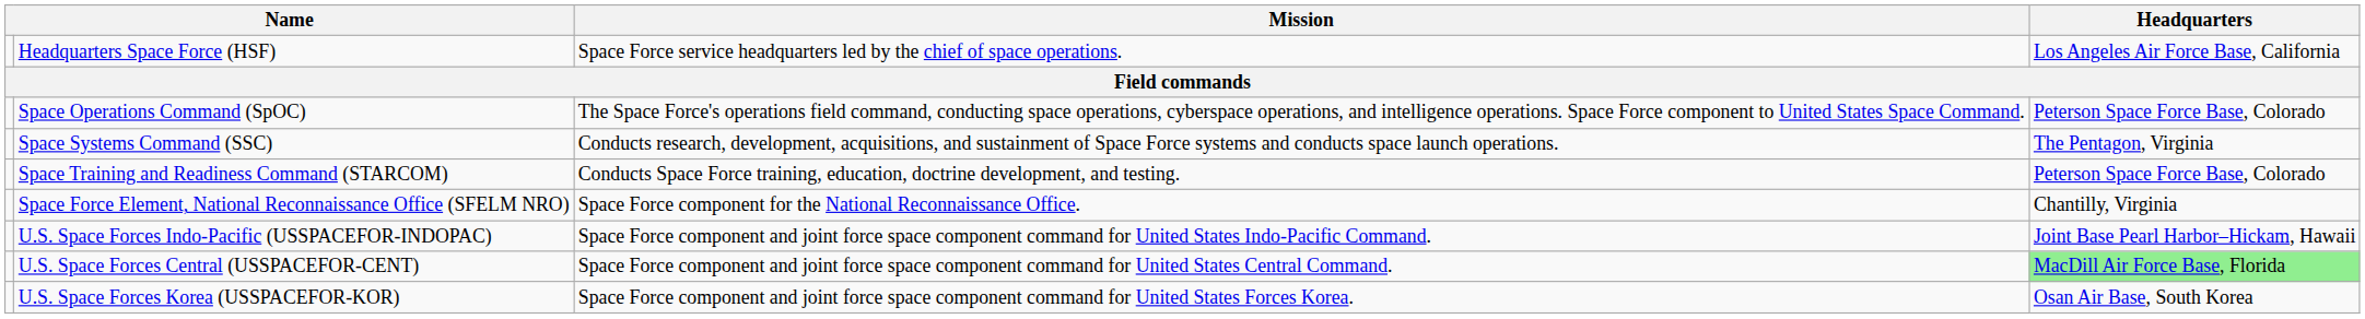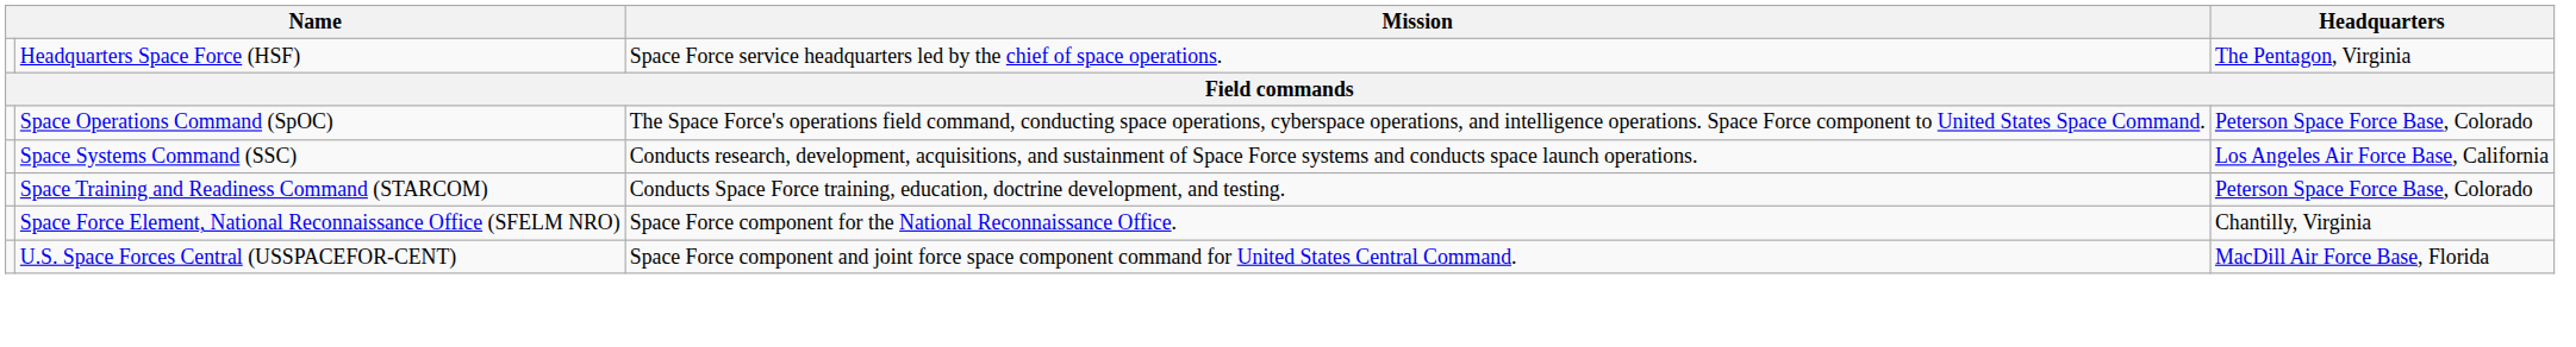Headquarters Space Force (HSF) | Headquarters: Los Angeles Air Force Base, California -> The Pentagon, Virginia
Space Systems Command (SSC) | Headquarters: The Pentagon, Virginia -> Los Angeles Air Force Base, California
- row: U.S. Space Forces Indo-Pacific (USSPACEFOR-INDOPAC) | Space Force component and joint force space component command for United States Indo-Pacific Command. | Joint Base Pearl Harbor–Hickam, Hawaii
U.S. Space Forces Central (USSPACEFOR-CENT) | Headquarters: lightgreen background -> no background
- row: U.S. Space Forces Korea (USSPACEFOR-KOR) | Space Force component and joint force space component command for United States Forces Korea. | Osan Air Base, South Korea
